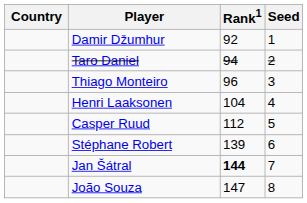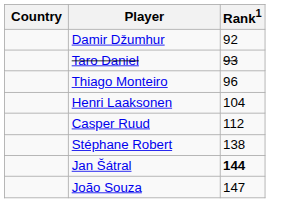- column: Seed | 1 | 2 | 3 | 4 | 5 | 6 | 7 | 8
Taro Daniel | Rank1: 94 -> 93
Stéphane Robert | Rank1: 139 -> 138
